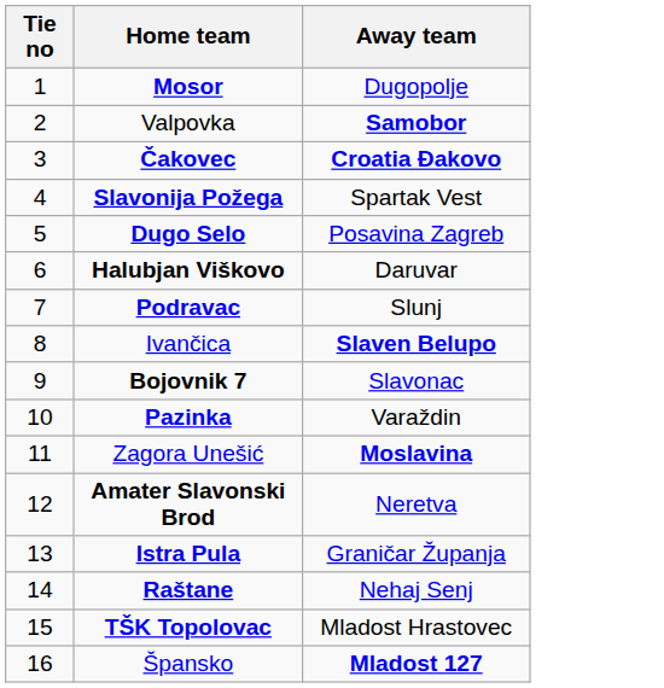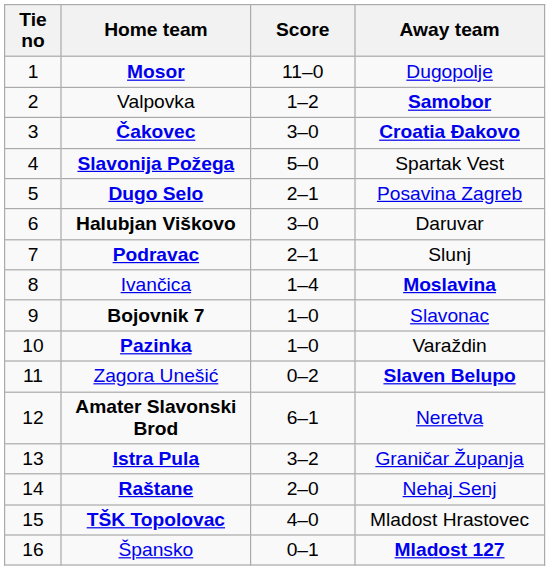+ column: Score | 11–0 | 1–2 | 3–0 | 5–0 | 2–1 | 3–0 | 2–1 | 1–4 | 1–0 | 1–0 | 0–2 | 6–1 | 3–2 | 2–0 | 4–0 | 0–1
Ivančica | Away team: Slaven Belupo -> Moslavina
Zagora Unešić | Away team: Moslavina -> Slaven Belupo
